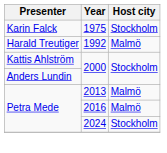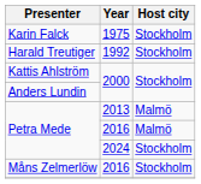Harald Treutiger | Host city: Malmö -> Stockholm
+ row: Måns Zelmerlöw | 2016 | Stockholm
